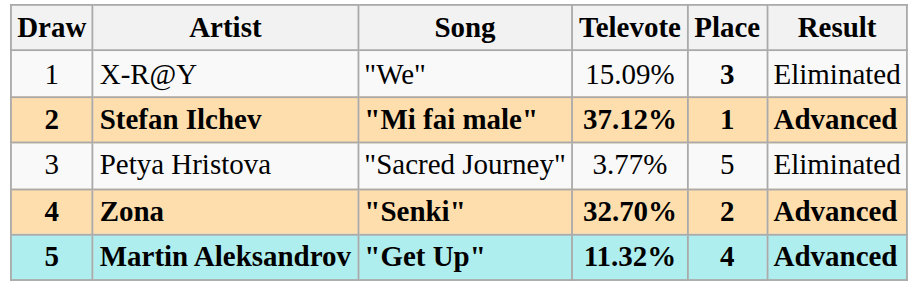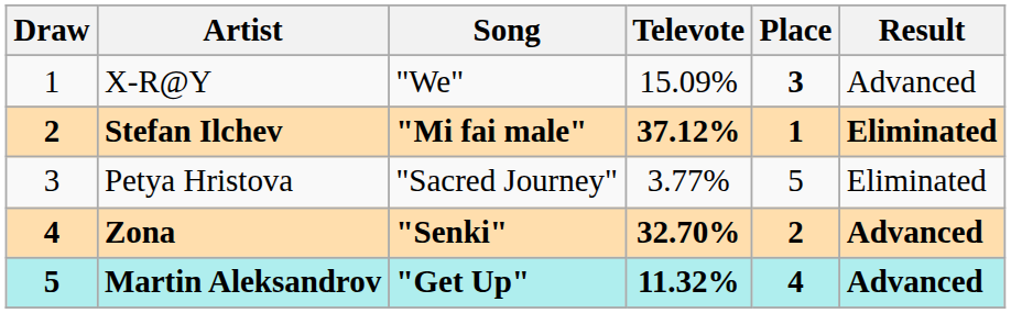X-R@Y | Result: Eliminated -> Advanced
Stefan Ilchev | Result: Advanced -> Eliminated
